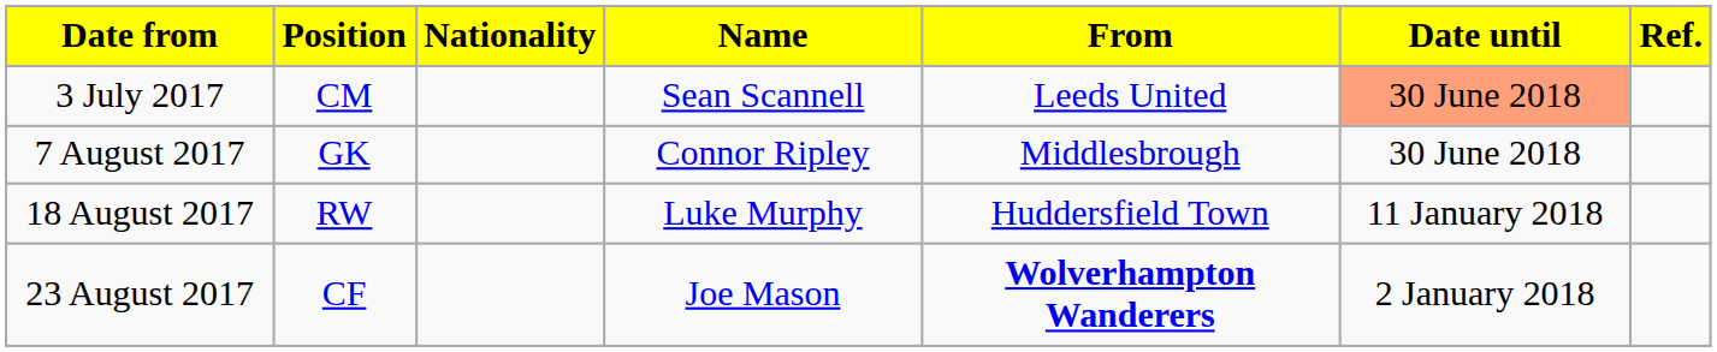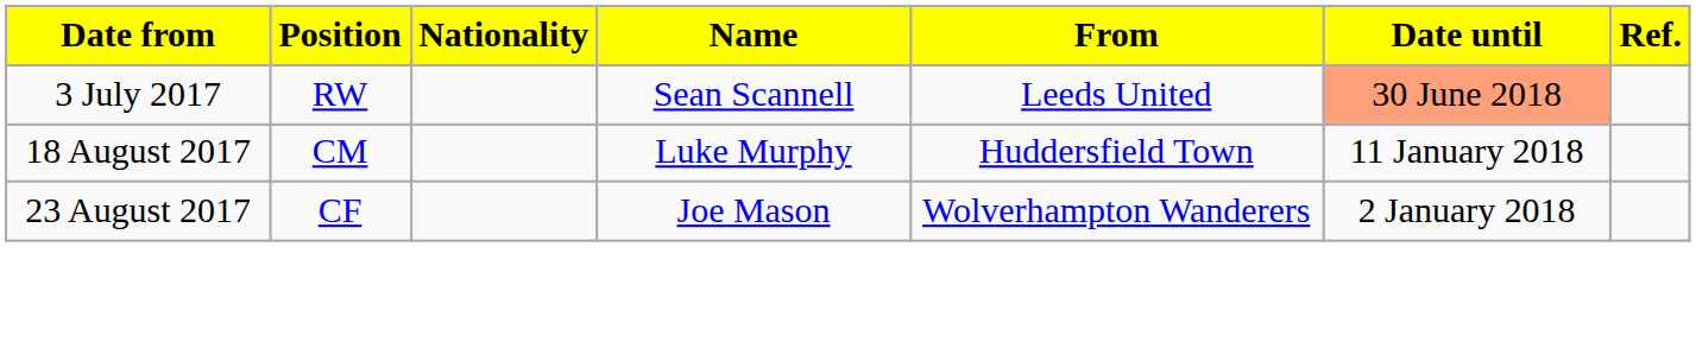3 July 2017 | Position: CM -> RW
- row: 7 August 2017 | GK | Connor Ripley | Middlesbrough | 30 June 2018
18 August 2017 | Position: RW -> CM
23 August 2017 | From: bold -> normal
